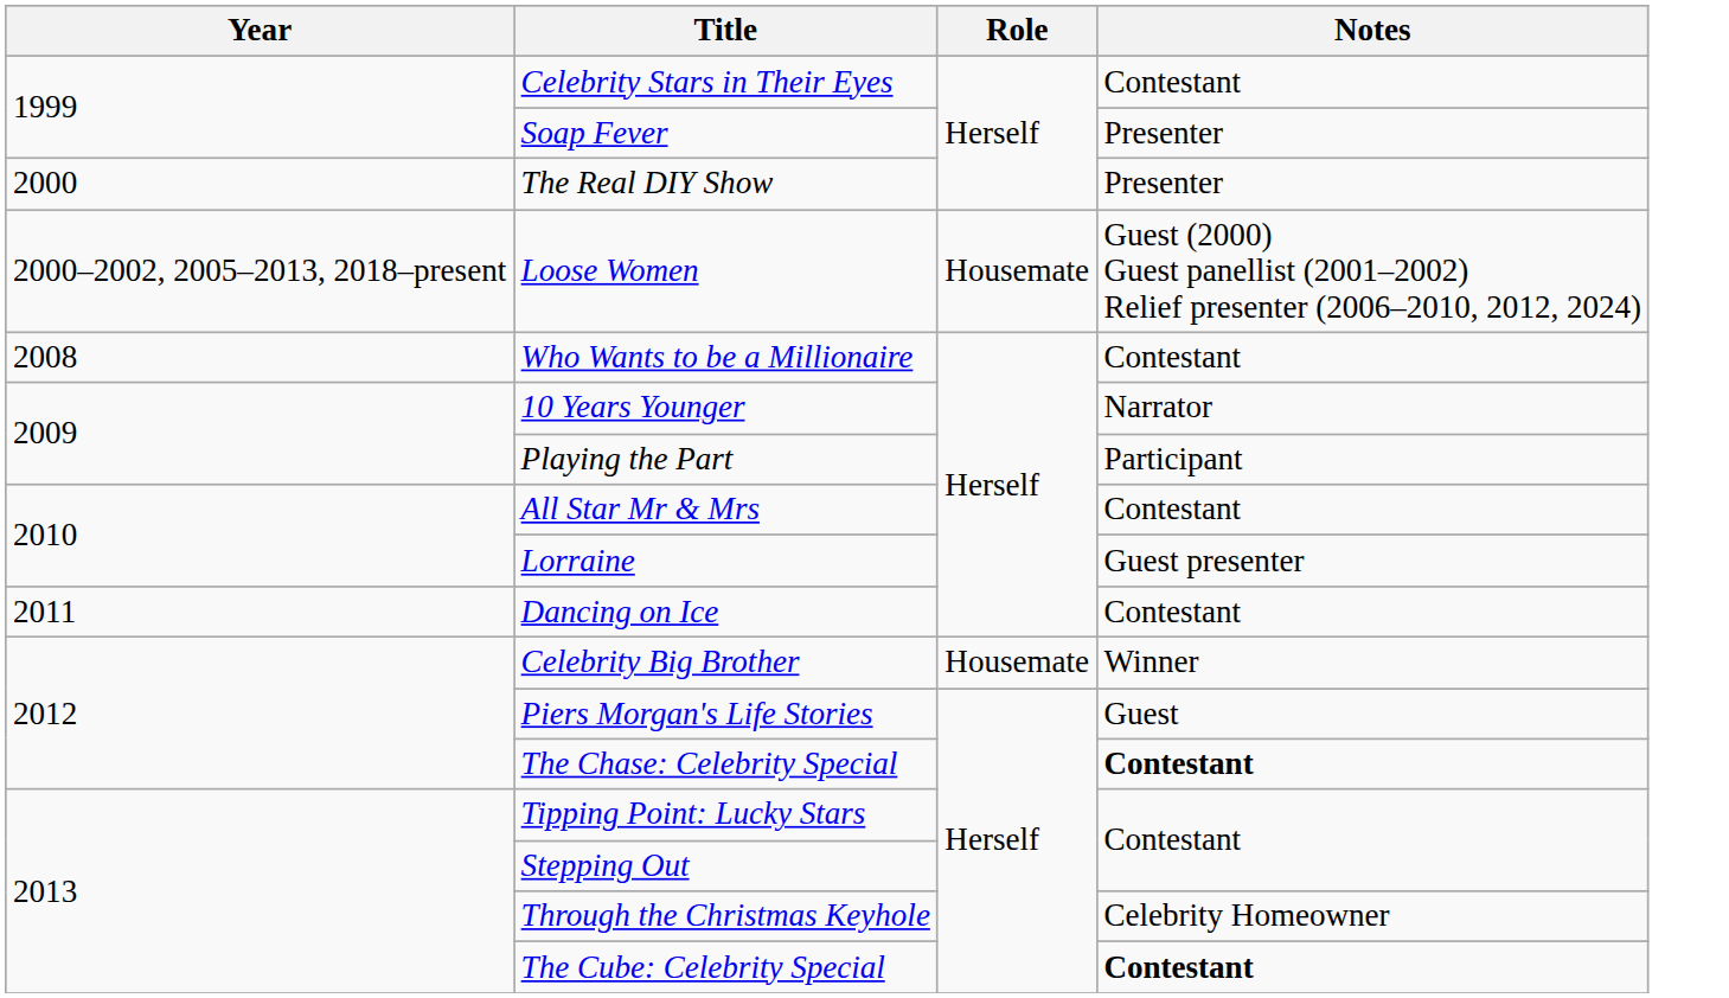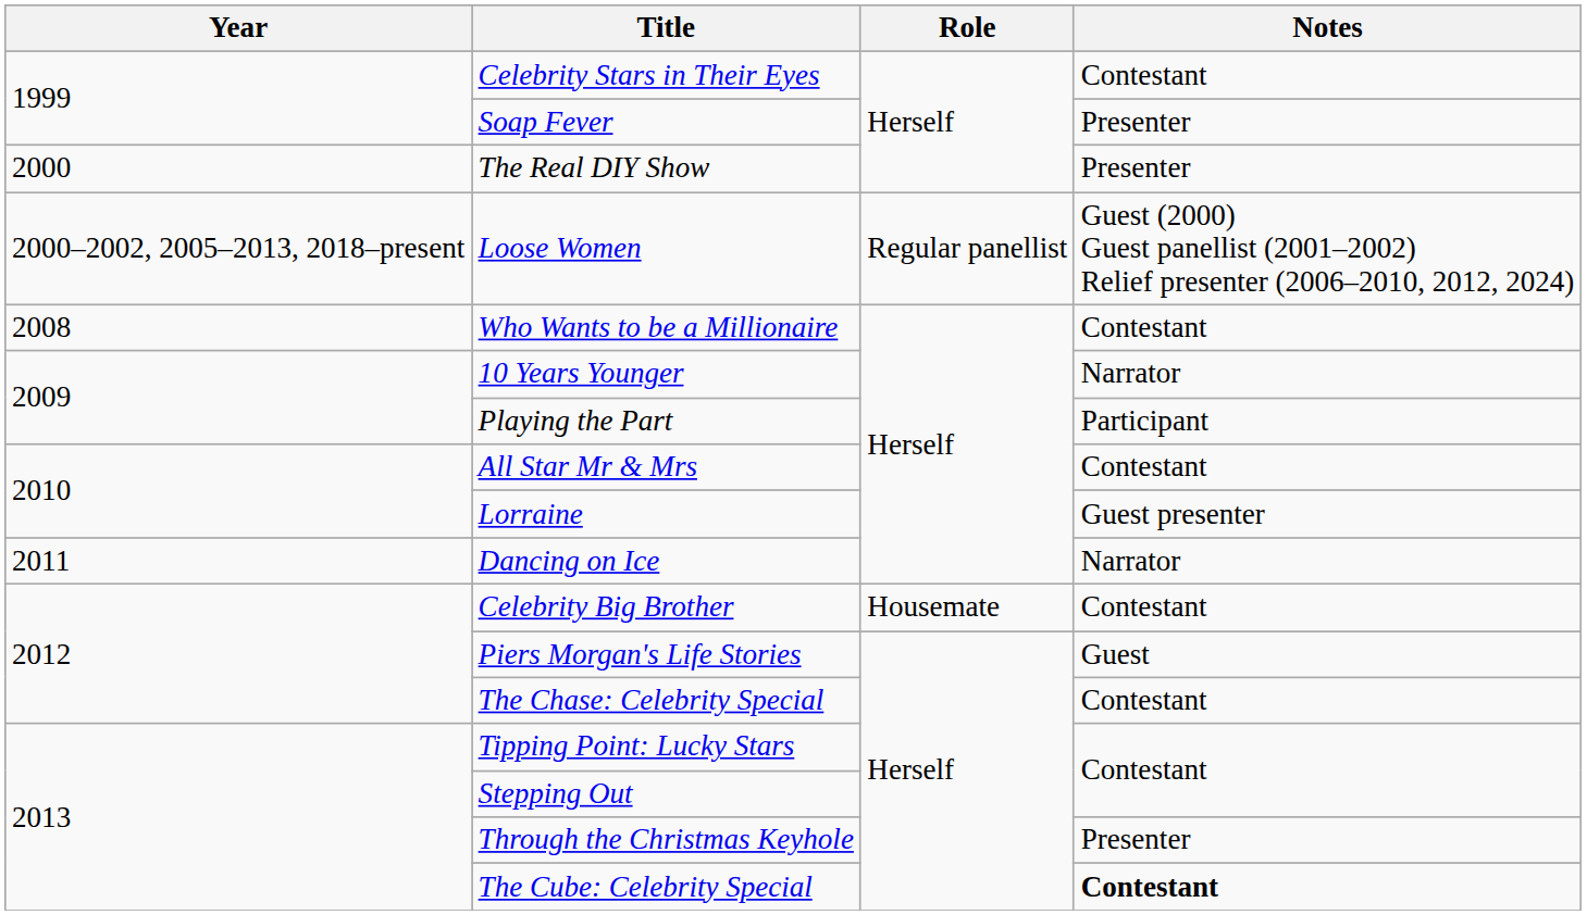Loose Women | Role: Housemate -> Regular panellist
Dancing on Ice | Notes: Contestant -> Narrator
Celebrity Big Brother | Notes: Winner -> Contestant
The Chase: Celebrity Special | Notes: bold -> normal
Through the Christmas Keyhole | Notes: Celebrity Homeowner -> Presenter
